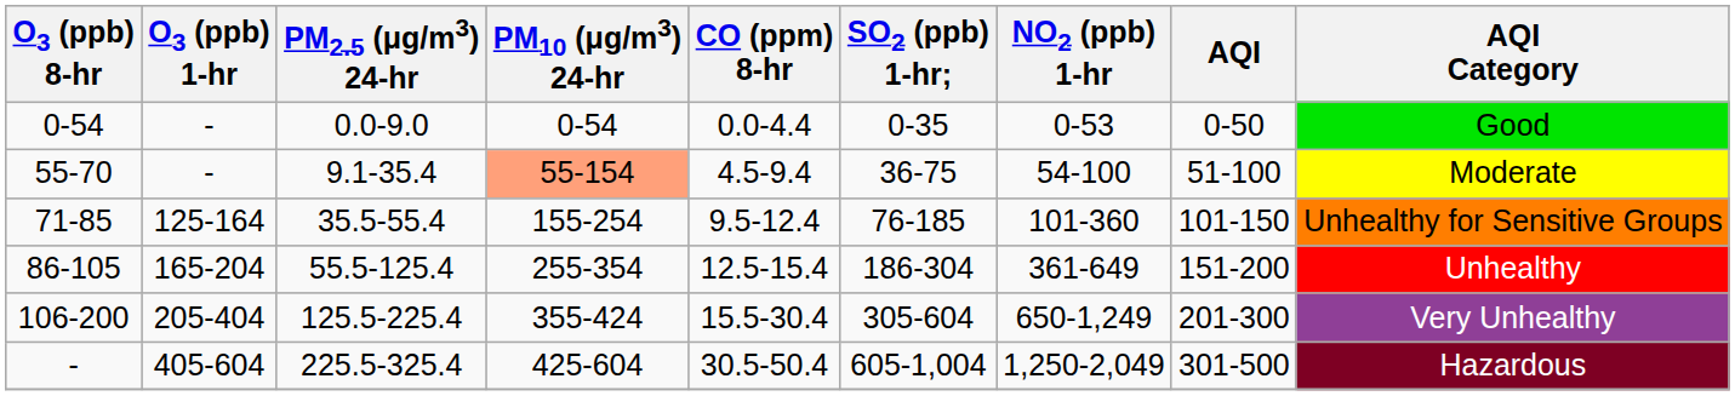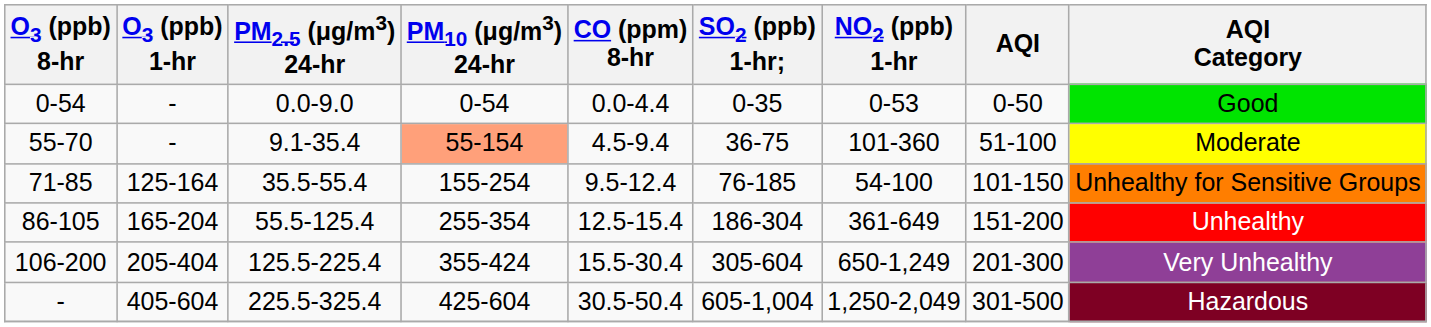55-70 | NO2 (ppb) 1-hr: 54-100 -> 101-360
71-85 | NO2 (ppb) 1-hr: 101-360 -> 54-100
